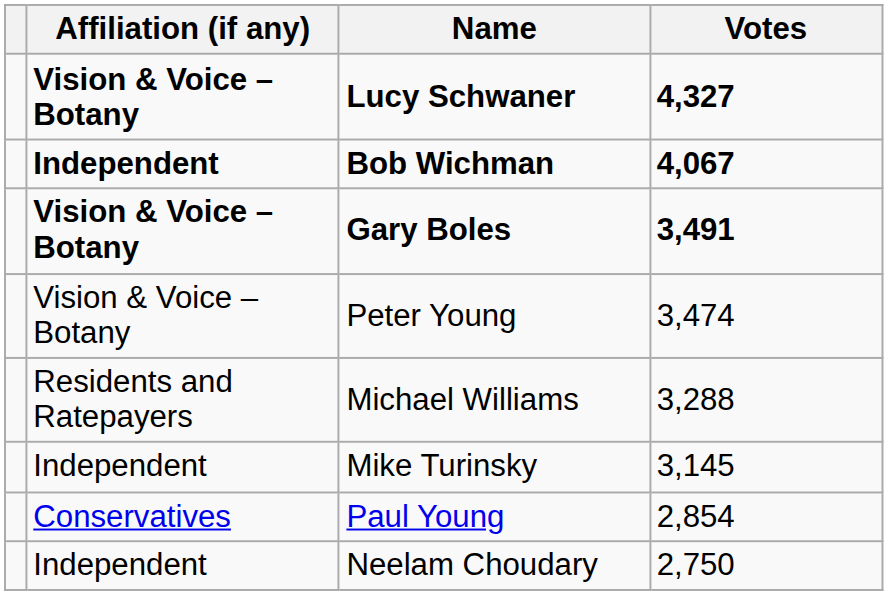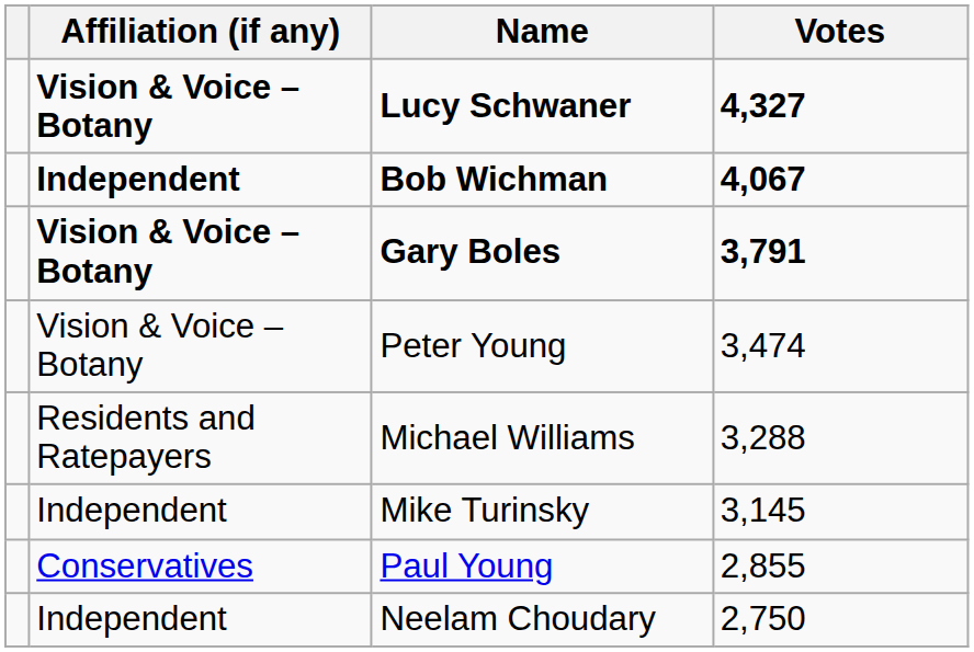Gary Boles | Votes: 3,491 -> 3,791
Paul Young | Votes: 2,854 -> 2,855
